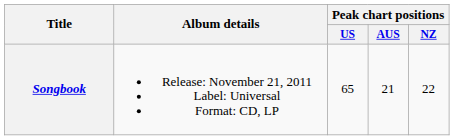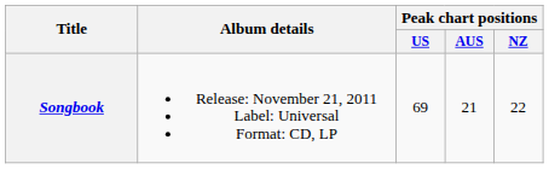Songbook | Peak chart positions / US: 65 -> 69
